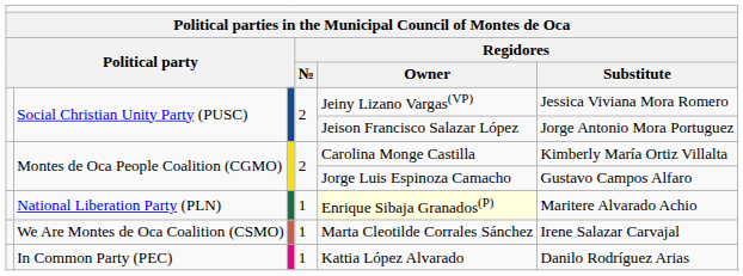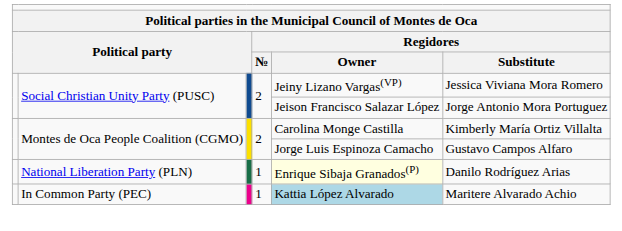National Liberation Party (PLN) | column 6: Maritere Alvarado Achio -> Danilo Rodríguez Arias
- row: We Are Montes de Oca Coalition (CSMO) | 1 | Marta Cleotilde Corrales Sánchez | Irene Salazar Carvajal
In Common Party (PEC) | column 5: no background -> lightblue background
In Common Party (PEC) | column 6: Danilo Rodríguez Arias -> Maritere Alvarado Achio
